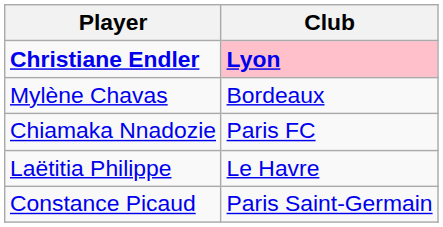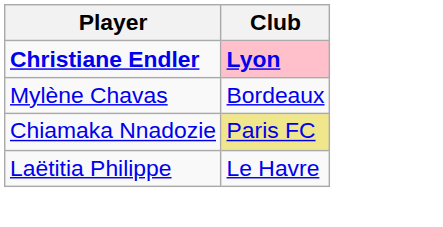Chiamaka Nnadozie | Club: no background -> khaki background
- row: Constance Picaud | Paris Saint-Germain
